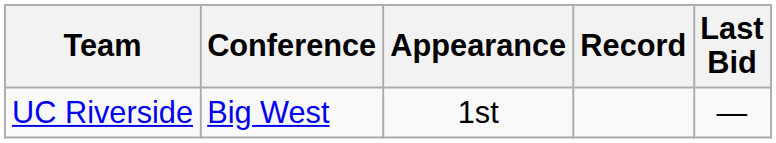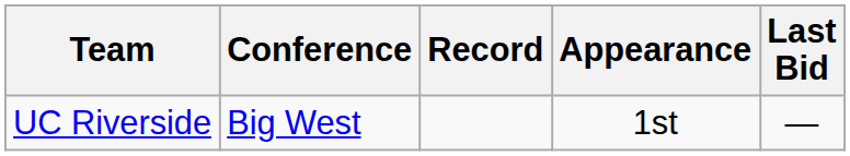columns swapped: Record <-> Appearance
